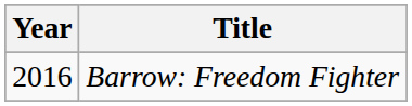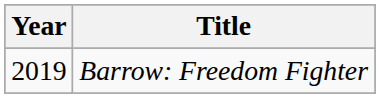Barrow: Freedom Fighter | Year: 2016 -> 2019
